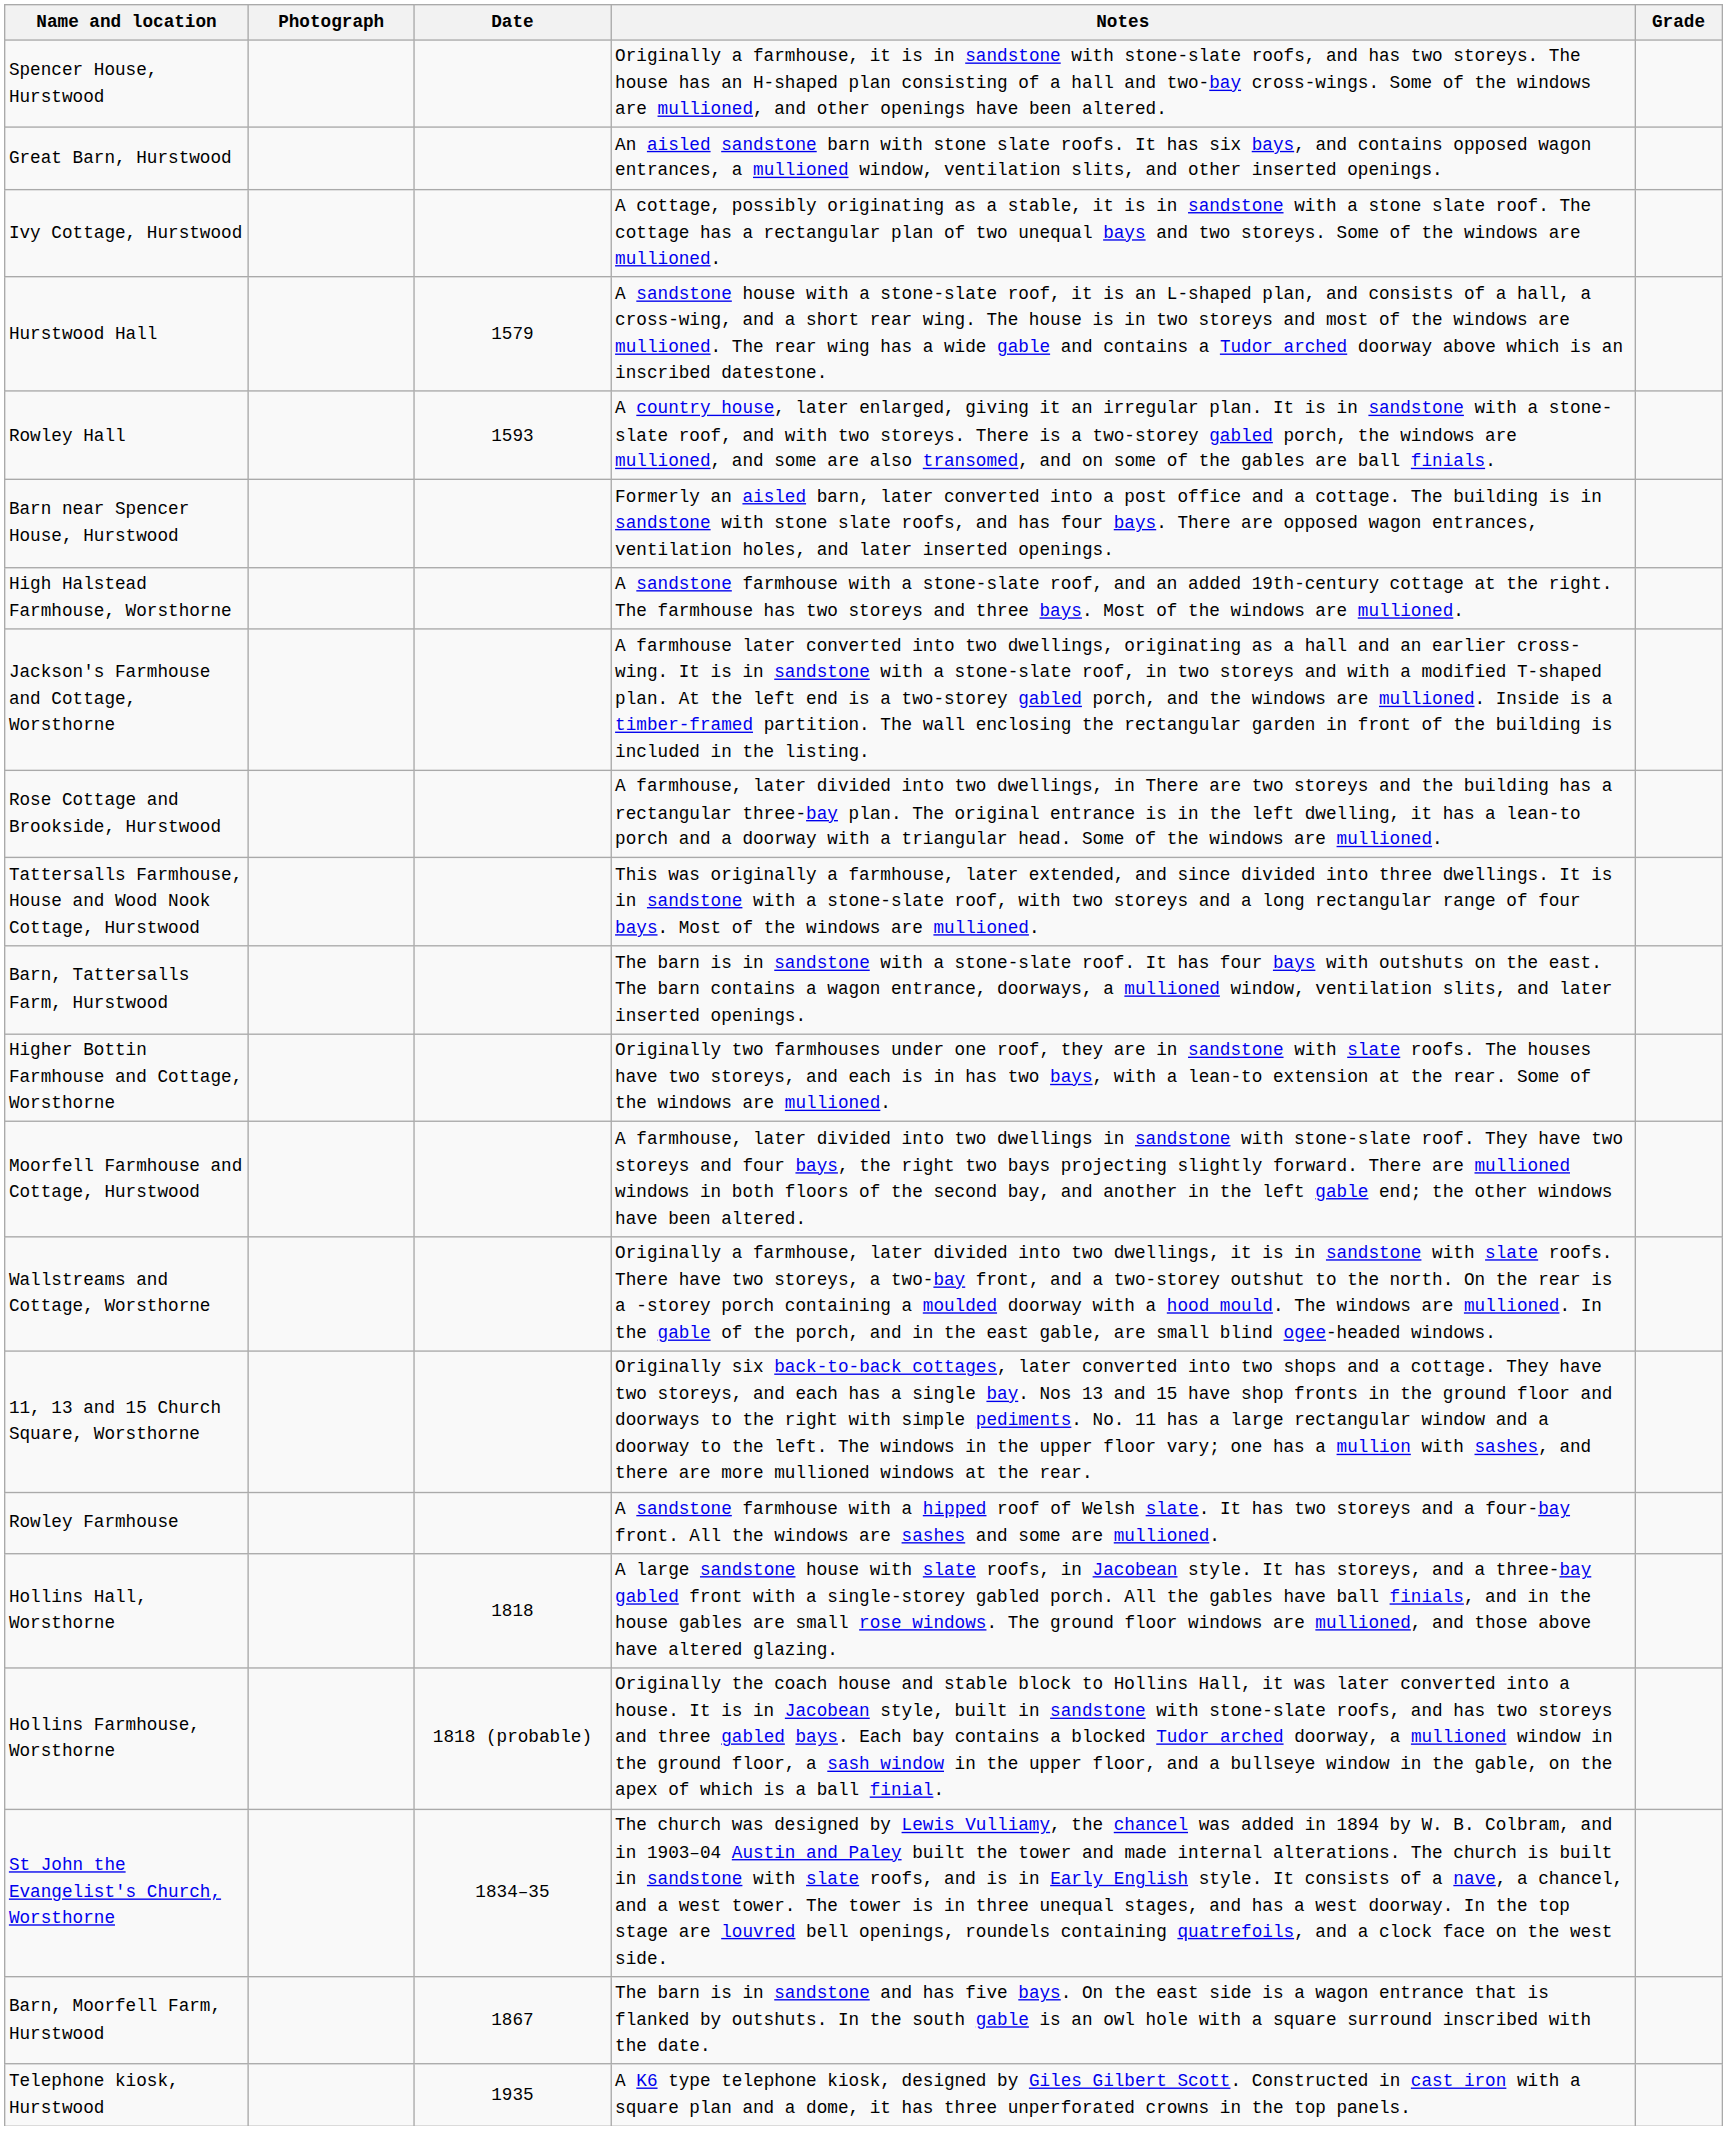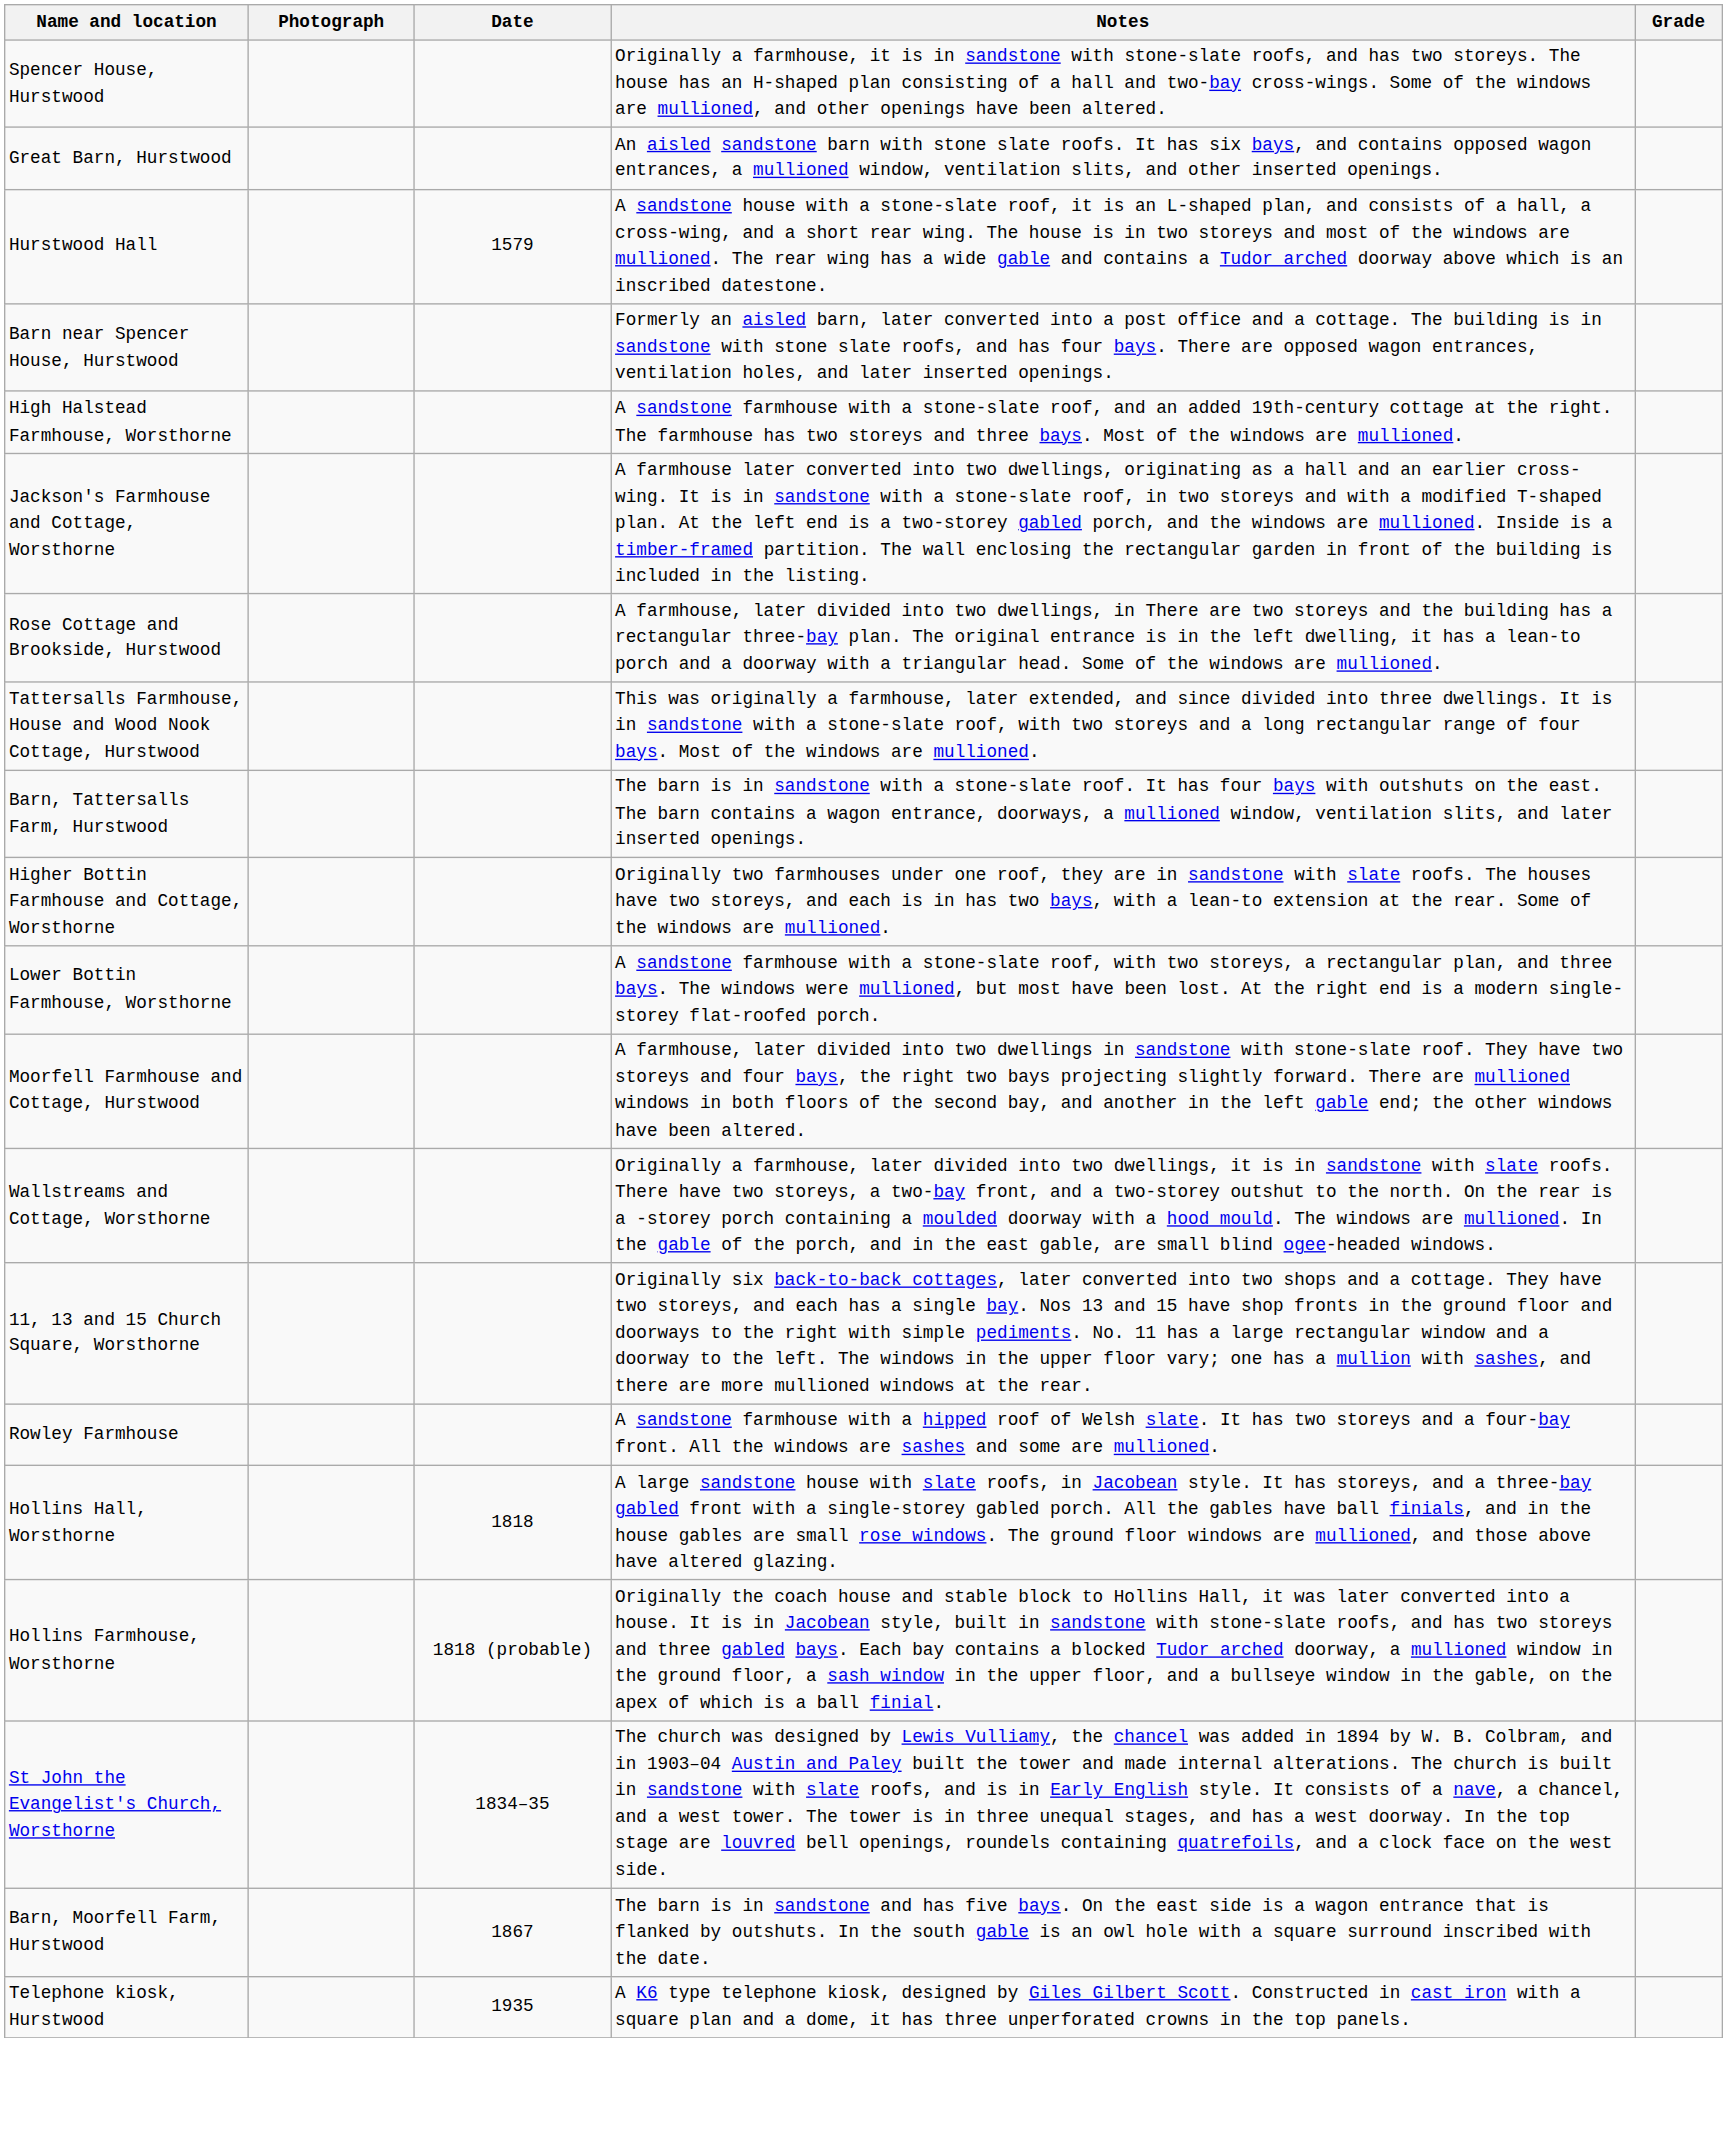- row: Ivy Cottage, Hurstwood | A cottage, possibly originating as a stable, it is in sandstone with a stone slate roof. The cottage has a rectangular plan of two unequal bays and two storeys. Some of the windows are mullioned.
- row: Rowley Hall | 1593 | A country house, later enlarged, giving it an irregular plan. It is in sandstone with a stone-slate roof, and with two storeys. There is a two-storey gabled porch, the windows are mullioned, and some are also transomed, and on some of the gables are ball finials.
+ row: Lower Bottin Farmhouse, Worsthorne | A sandstone farmhouse with a stone-slate roof, with two storeys, a rectangular plan, and three bays. The windows were mullioned, but most have been lost. At the right end is a modern single-storey flat-roofed porch.
